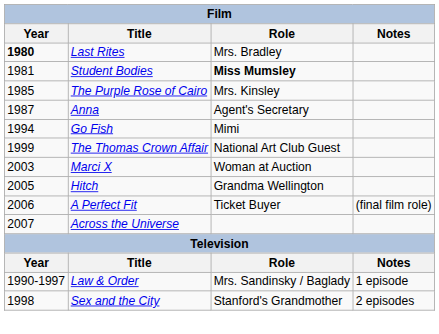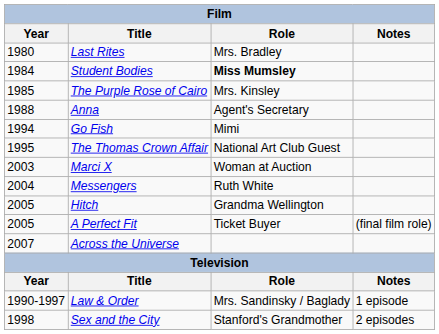Last Rites | Year: bold -> normal
Student Bodies | Year: 1981 -> 1984
Anna | Year: 1987 -> 1988
The Thomas Crown Affair | Year: 1999 -> 1995
+ row: 2004 | Messengers | Ruth White
A Perfect Fit | Year: 2006 -> 2005
